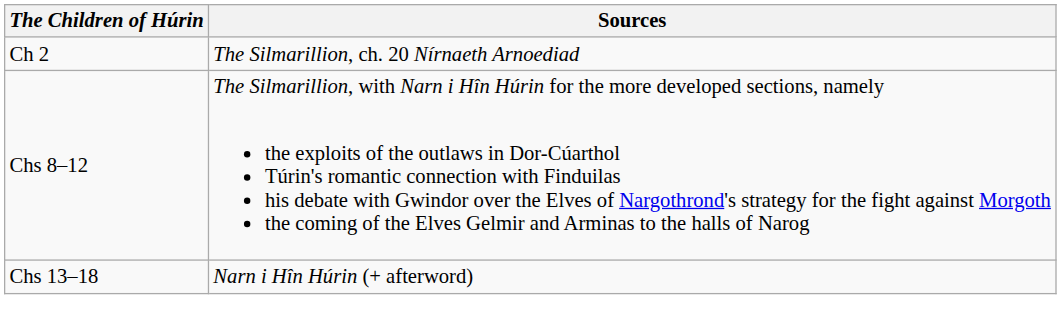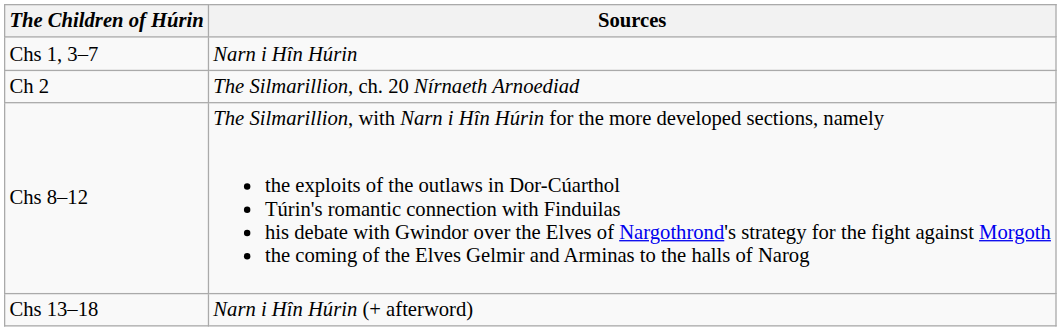+ row: Chs 1, 3–7 | Narn i Hîn Húrin
